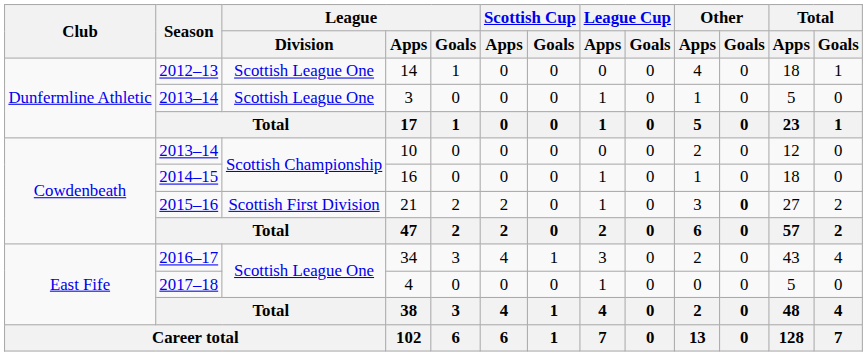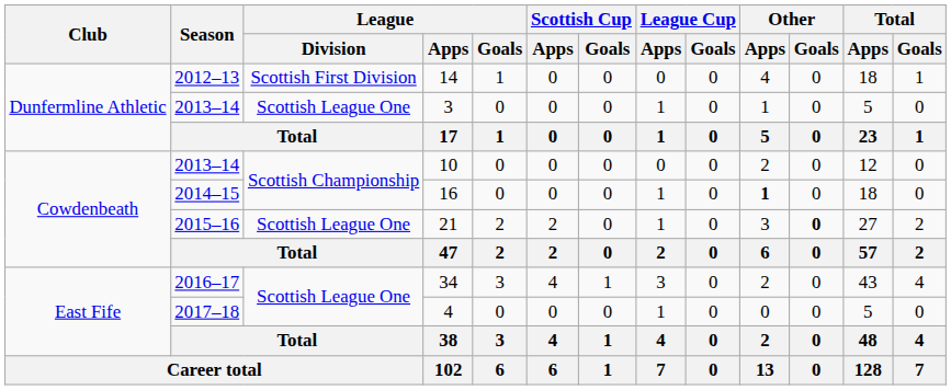14 | League / Division: Scottish League One -> Scottish First Division
16 | Other / Apps: normal -> bold
21 | League / Division: Scottish First Division -> Scottish League One
